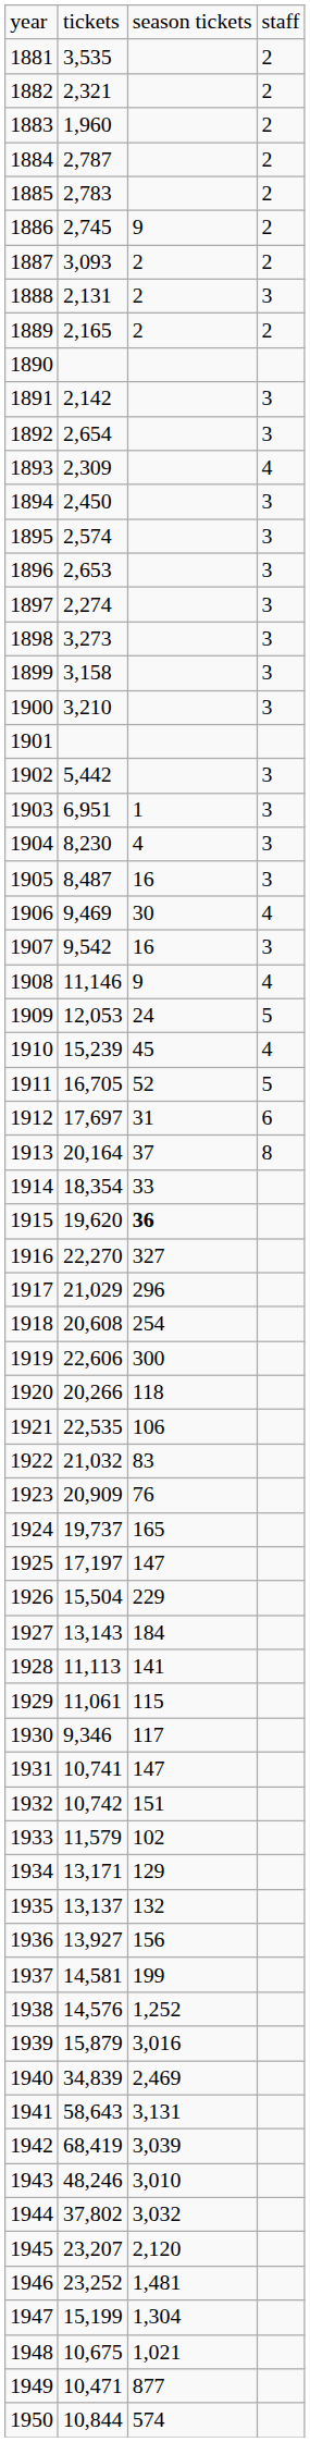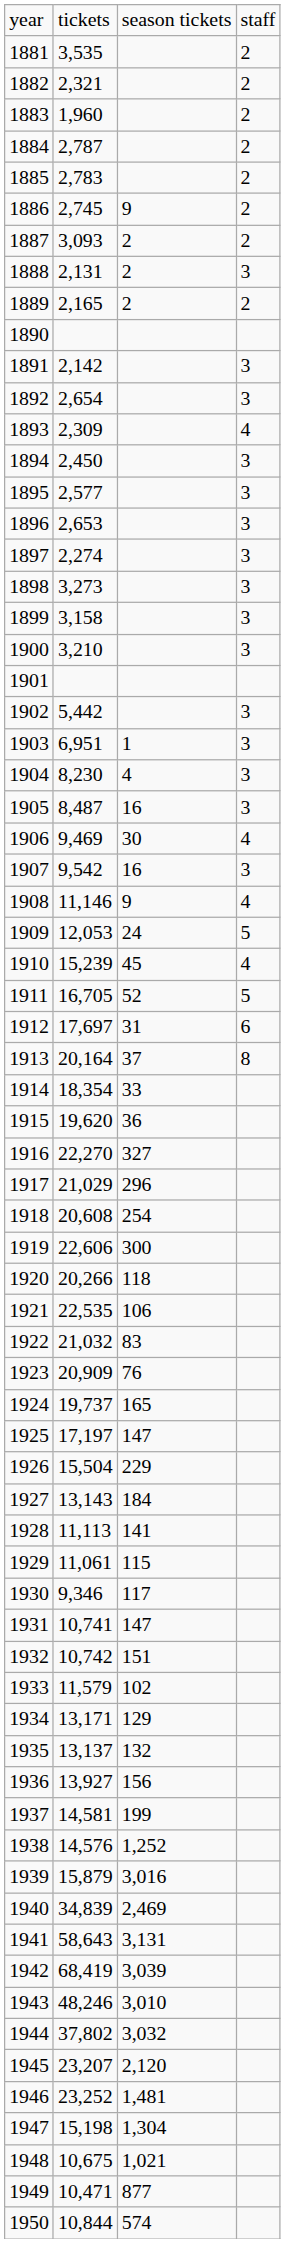1895 | column 2: 2,574 -> 2,577
1915 | column 3: bold -> normal
1947 | column 2: 15,199 -> 15,198
